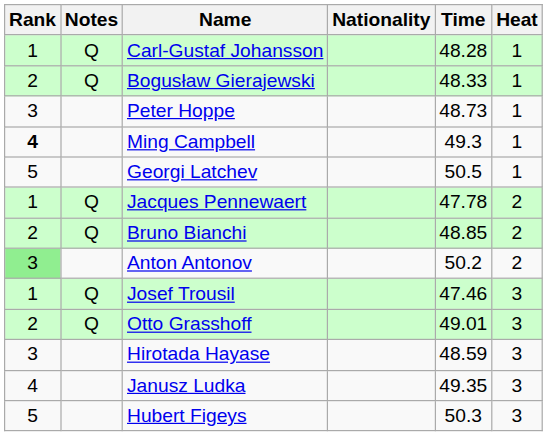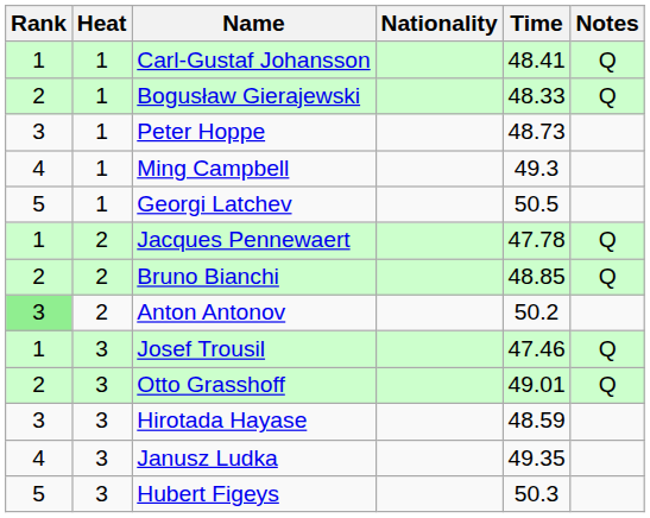columns swapped: Heat <-> Notes
Carl-Gustaf Johansson | Time: 48.28 -> 48.41
Ming Campbell | Rank: bold -> normal
